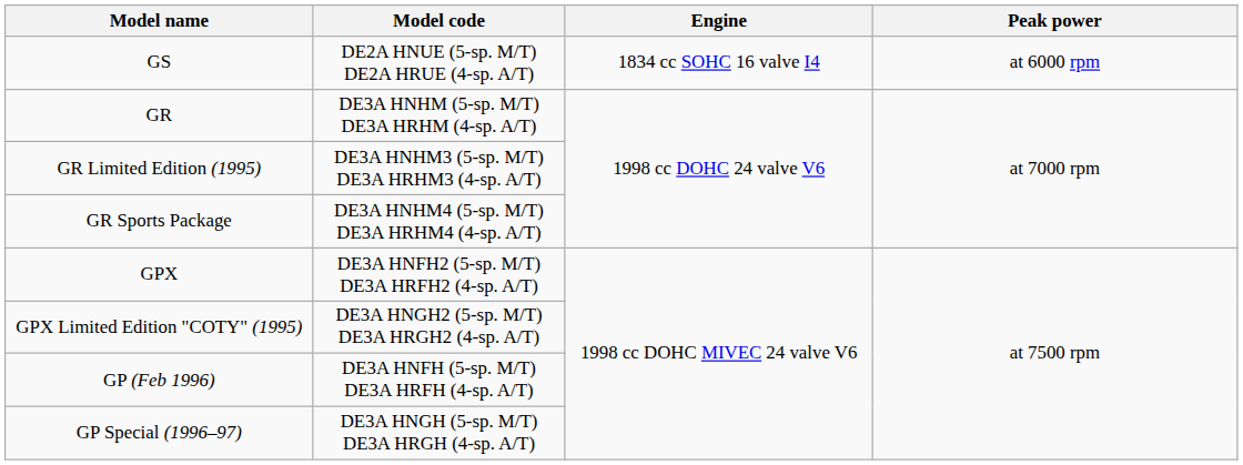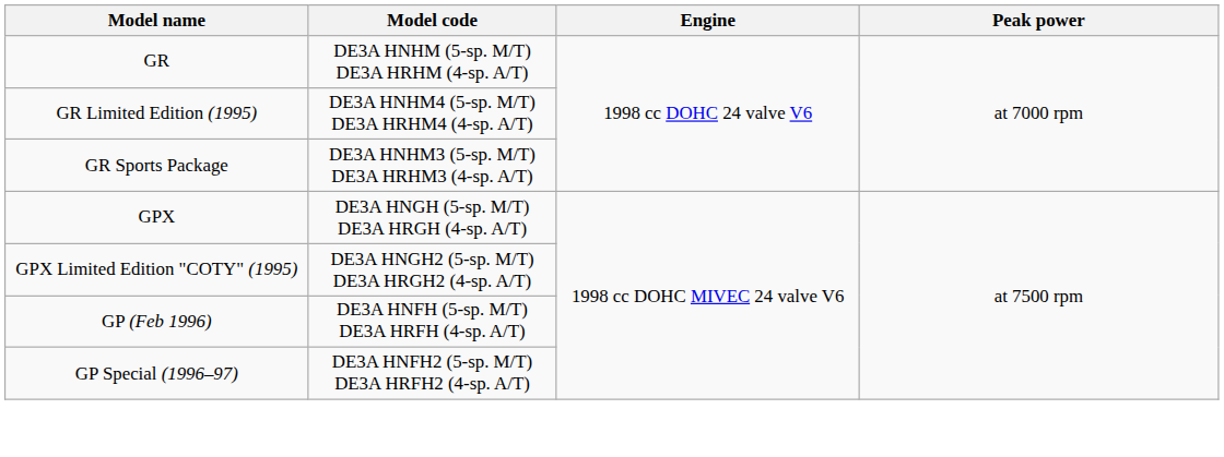- row: GS | DE2A HNUE (5-sp. M/T) DE2A HRUE (4-sp. A/T) | 1834 cc SOHC 16 valve I4 | at 6000 rpm
GR Limited Edition (1995) | Model code: DE3A HNHM3 (5-sp. M/T) DE3A HRHM3 (4-sp. A/T) -> DE3A HNHM4 (5-sp. M/T) DE3A HRHM4 (4-sp. A/T)
GR Sports Package | Model code: DE3A HNHM4 (5-sp. M/T) DE3A HRHM4 (4-sp. A/T) -> DE3A HNHM3 (5-sp. M/T) DE3A HRHM3 (4-sp. A/T)
GPX | Model code: DE3A HNFH2 (5-sp. M/T) DE3A HRFH2 (4-sp. A/T) -> DE3A HNGH (5-sp. M/T) DE3A HRGH (4-sp. A/T)
GP Special (1996–97) | Model code: DE3A HNGH (5-sp. M/T) DE3A HRGH (4-sp. A/T) -> DE3A HNFH2 (5-sp. M/T) DE3A HRFH2 (4-sp. A/T)
